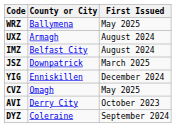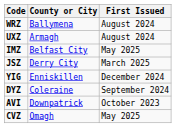WRZ | First Issued: May 2025 -> August 2024
IMZ | First Issued: August 2024 -> May 2025
JSZ | County or City: Downpatrick -> Derry City
rows swapped: DYZ <-> CVZ
AVI | County or City: Derry City -> Downpatrick
